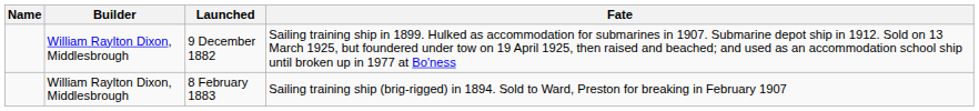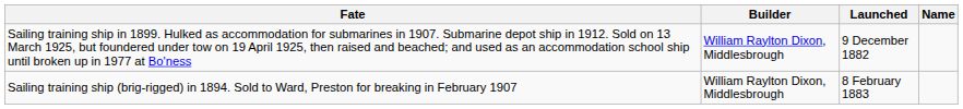columns swapped: Name <-> Fate
